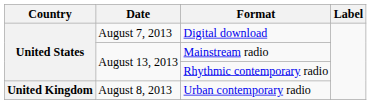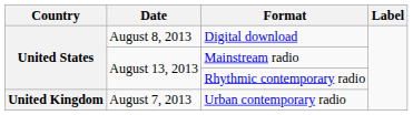Digital download | Date: August 7, 2013 -> August 8, 2013
Urban contemporary radio | Date: August 8, 2013 -> August 7, 2013
